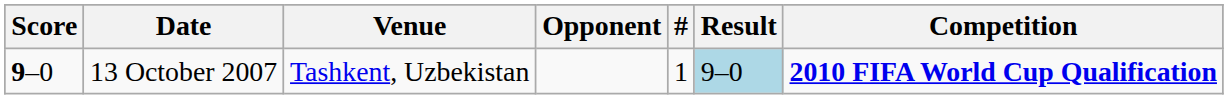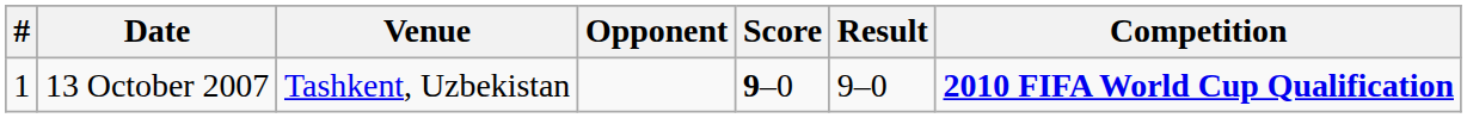columns swapped: # <-> Score
13 October 2007 | Result: lightblue background -> no background
